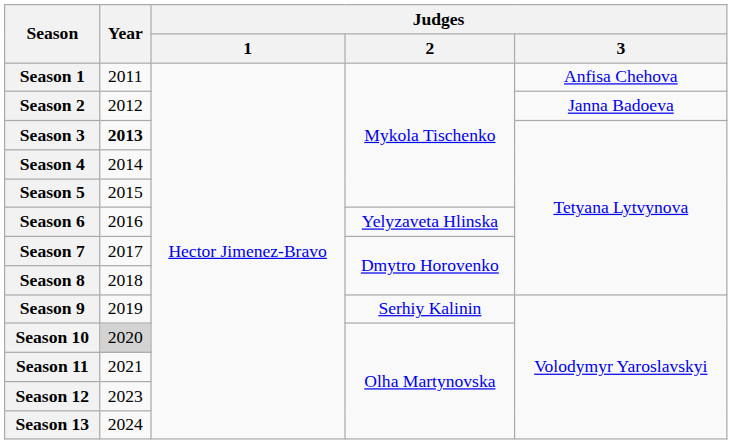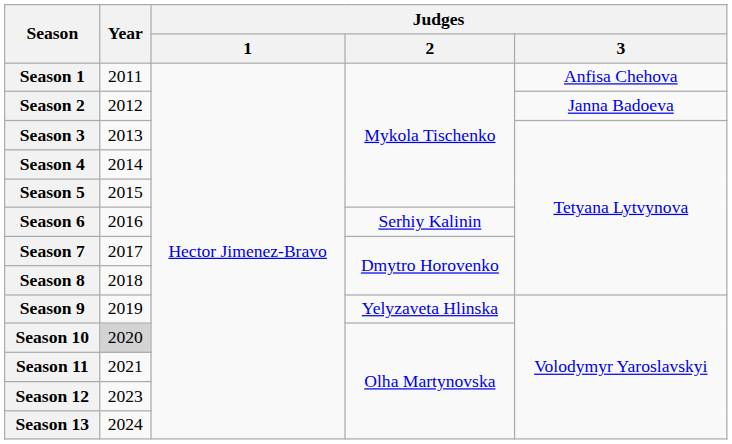Season 3 | Year: bold -> normal
Season 6 | Judges / 2: Yelyzaveta Hlinska -> Serhiy Kalinin
Season 9 | Judges / 2: Serhiy Kalinin -> Yelyzaveta Hlinska
